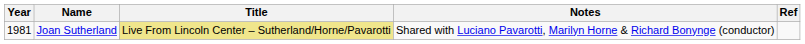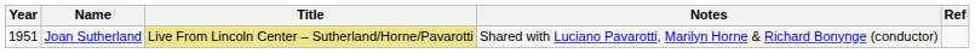Joan Sutherland | Year: 1981 -> 1951
